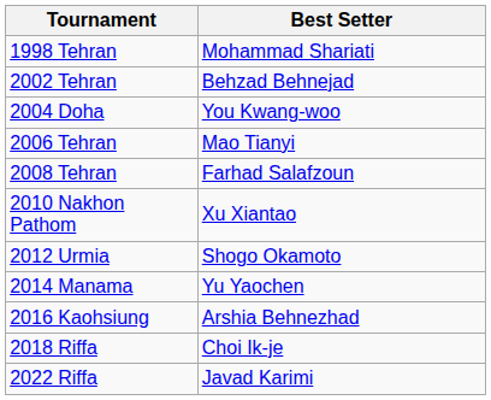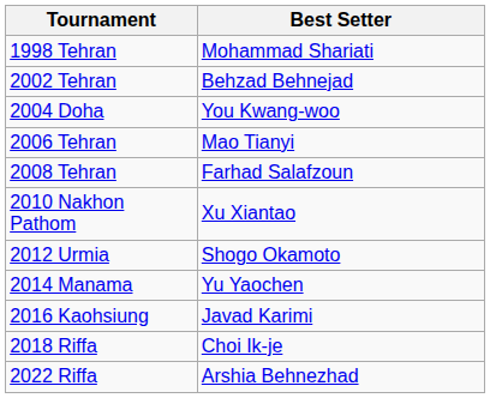2016 Kaohsiung | Best Setter: Arshia Behnezhad -> Javad Karimi
2022 Riffa | Best Setter: Javad Karimi -> Arshia Behnezhad
